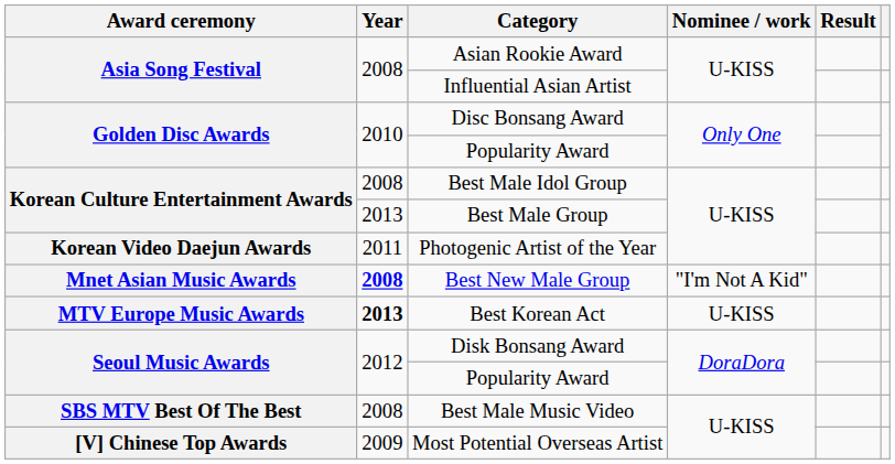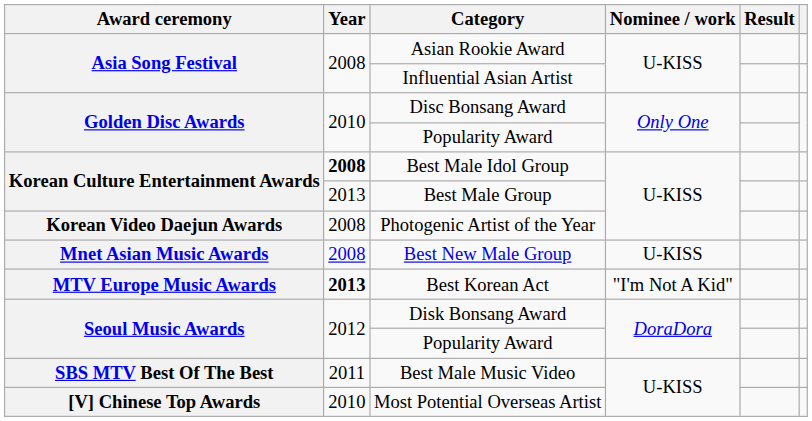Best Male Idol Group | Year: normal -> bold
Photogenic Artist of the Year | Year: 2011 -> 2008
Best New Male Group | Year: bold -> normal
Best New Male Group | Nominee / work: "I'm Not A Kid" -> U-KISS
Best Korean Act | Nominee / work: U-KISS -> "I'm Not A Kid"
Best Male Music Video | Year: 2008 -> 2011
Most Potential Overseas Artist | Year: 2009 -> 2010
